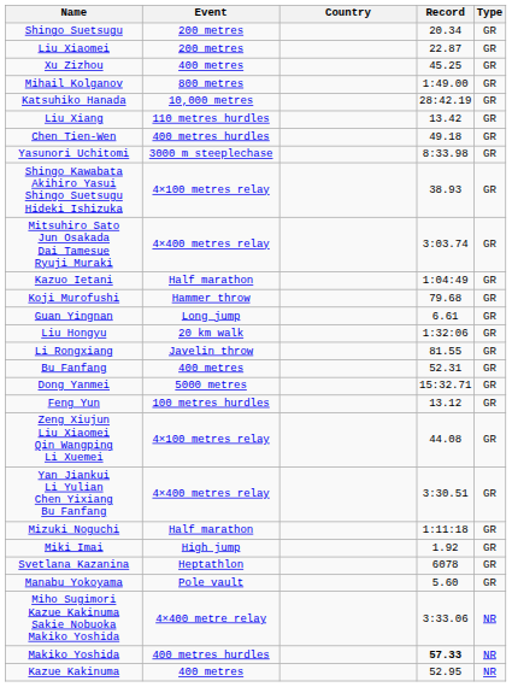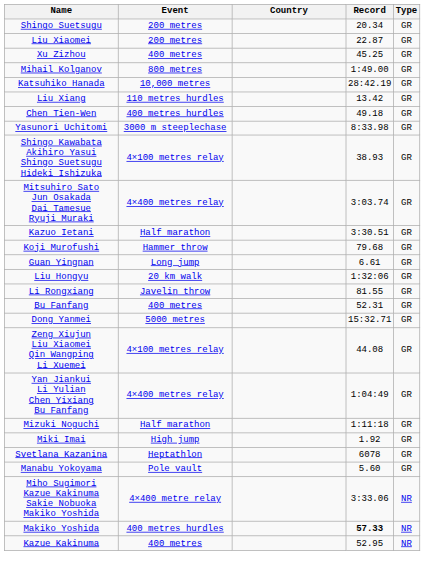Kazuo Ietani | Record: 1:04:49 -> 3:30.51
- row: Feng Yun | 100 metres hurdles | 13.12 | GR
Yan Jiankui Li Yulian Chen Yixiang Bu Fanfang | Record: 3:30.51 -> 1:04:49
